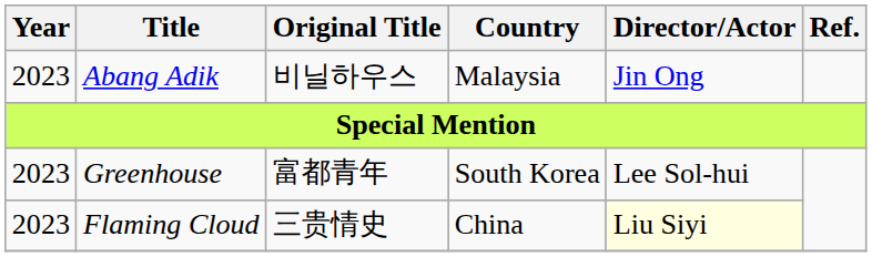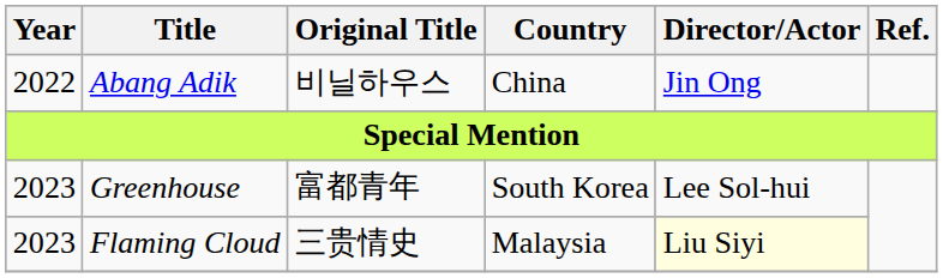Abang Adik | Year: 2023 -> 2022
Abang Adik | Country: Malaysia -> China
Flaming Cloud | Country: China -> Malaysia
